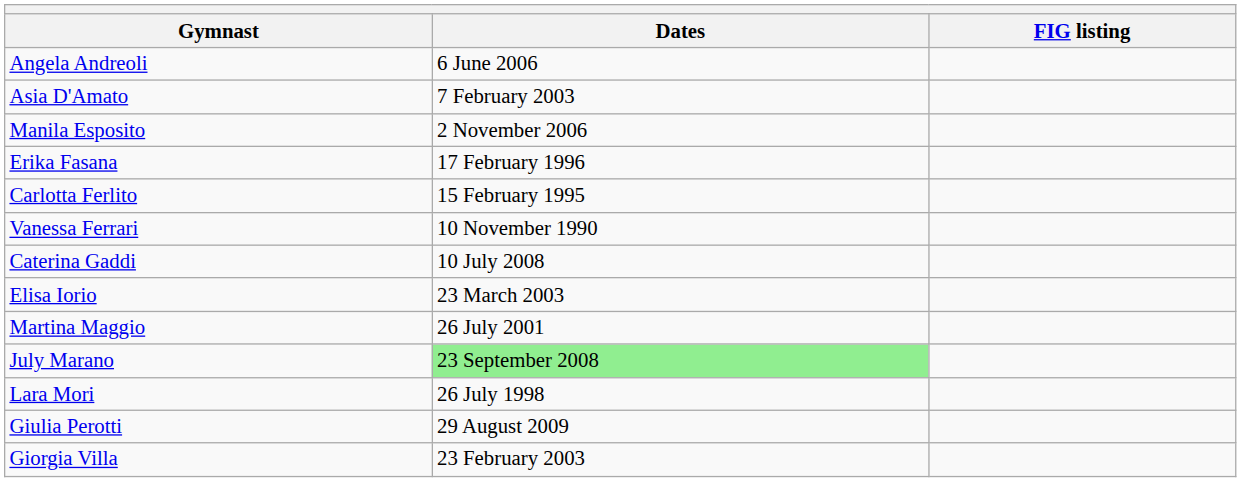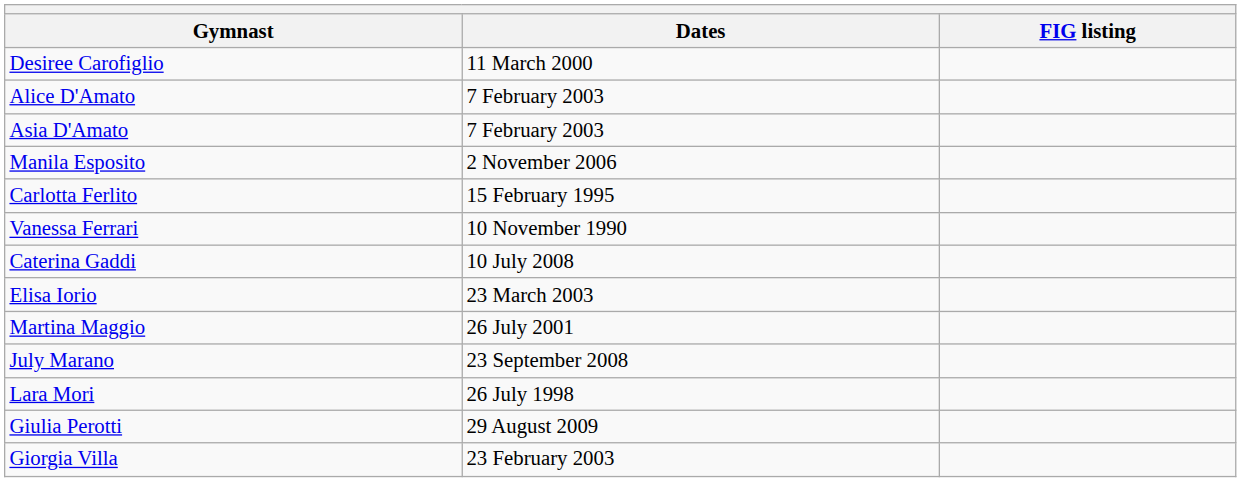- row: Angela Andreoli | 6 June 2006
+ row: Desiree Carofiglio | 11 March 2000
+ row: Alice D'Amato | 7 February 2003
- row: Erika Fasana | 17 February 1996
July Marano | Dates: lightgreen background -> no background
